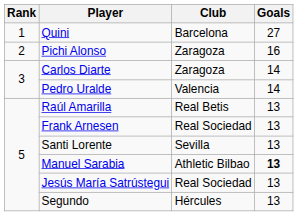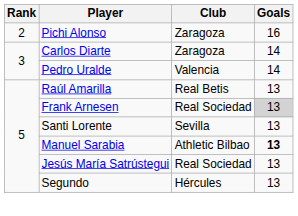- row: 1 | Quini | Barcelona | 27
Frank Arnesen | Goals: no background -> lightgrey background
